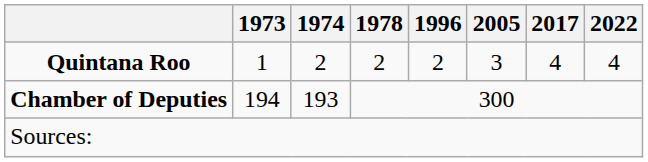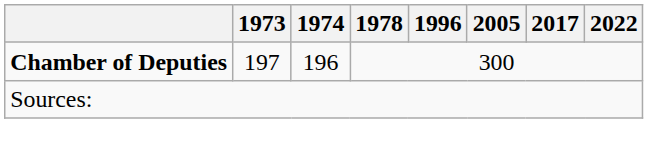- row: Quintana Roo | 1 | 2 | 2 | 2 | 3 | 4 | 4
Chamber of Deputies | 1973: 194 -> 197
Chamber of Deputies | 1974: 193 -> 196
